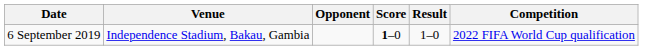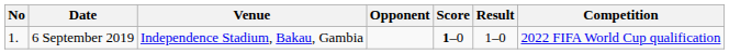+ column: No | 1.
